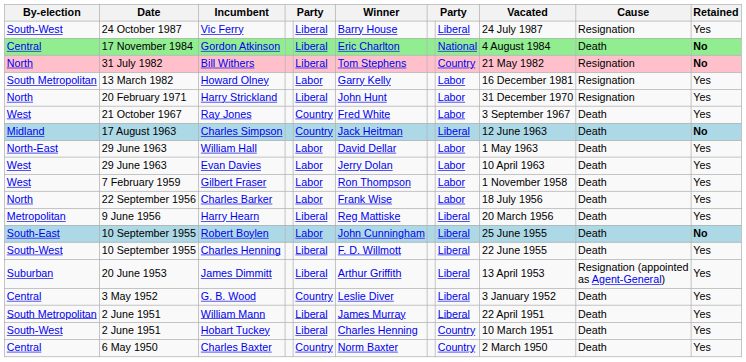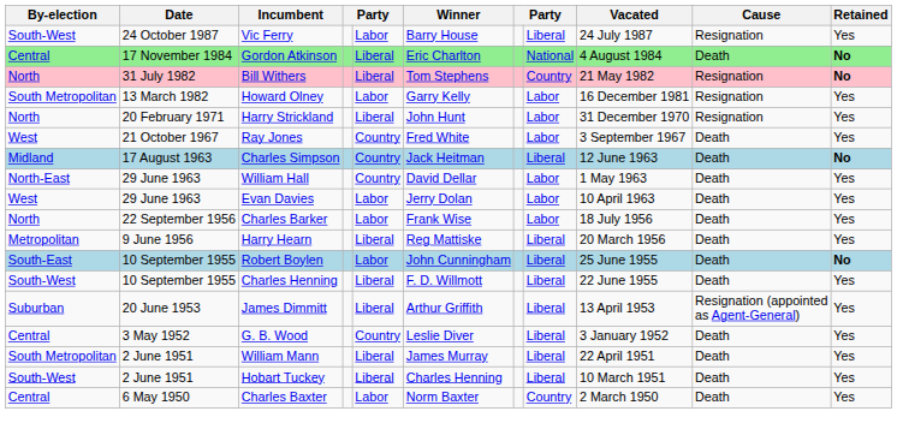Vic Ferry | column 5: Liberal -> Labor
William Hall | column 5: Labor -> Country
- row: West | 7 February 1959 | Gilbert Fraser | Labor | Ron Thompson | Labor | 1 November 1958 | Death | Yes
Hobart Tuckey | column 8: Country -> Liberal
Charles Baxter | column 5: Country -> Labor
